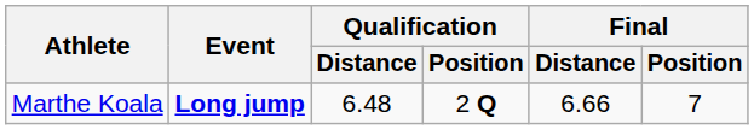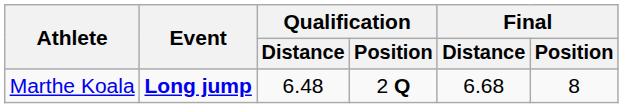Marthe Koala | Final / Distance: 6.66 -> 6.68
Marthe Koala | Final / Position: 7 -> 8
